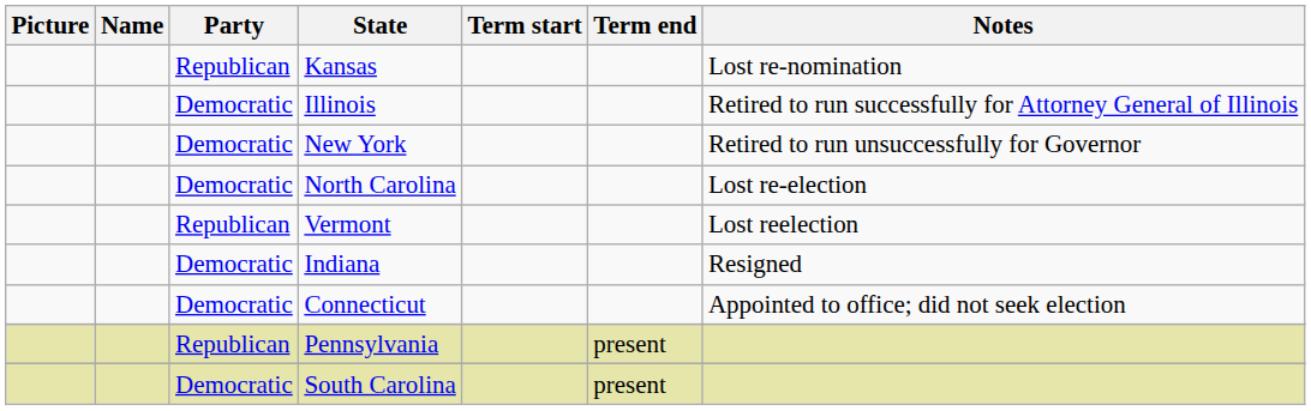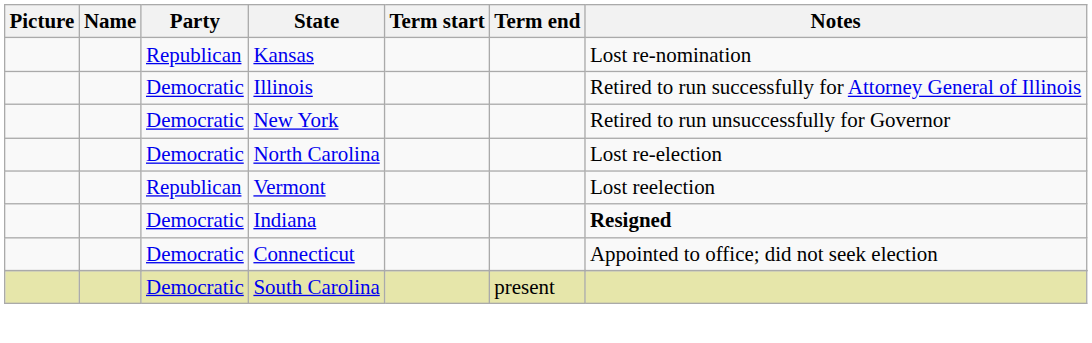Indiana | Notes: normal -> bold
- row: Republican | Pennsylvania | present
